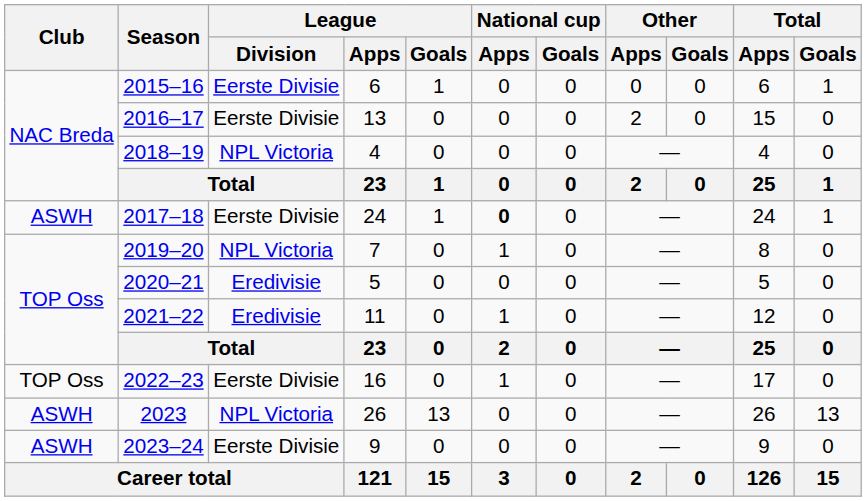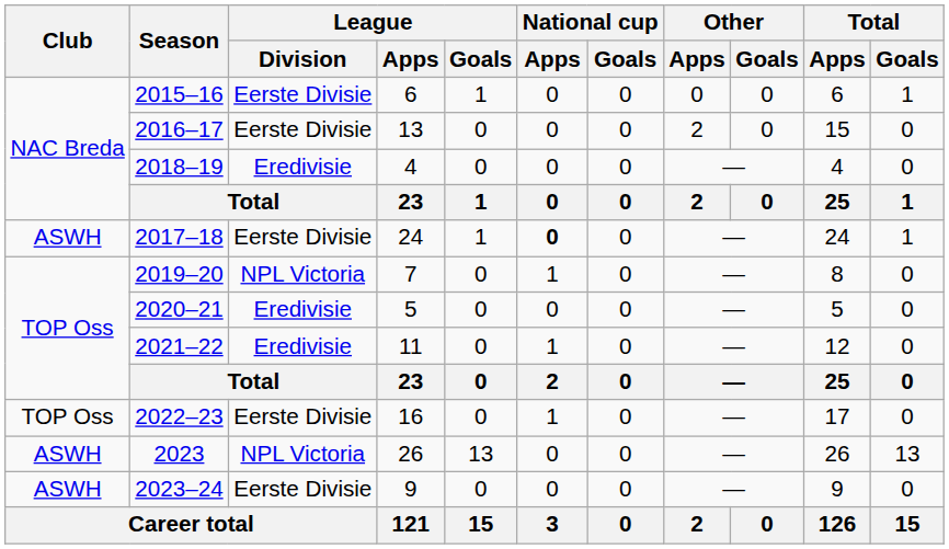2018–19 | League / Division: NPL Victoria -> Eredivisie
